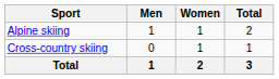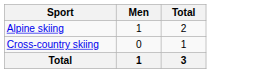- column: Women | 1 | 1 | 2
